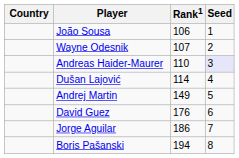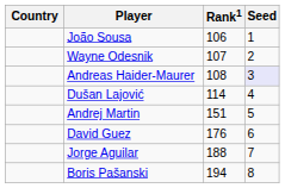Andreas Haider-Maurer | Rank1: 110 -> 108
Andrej Martin | Rank1: 149 -> 151
Jorge Aguilar | Rank1: 186 -> 188
